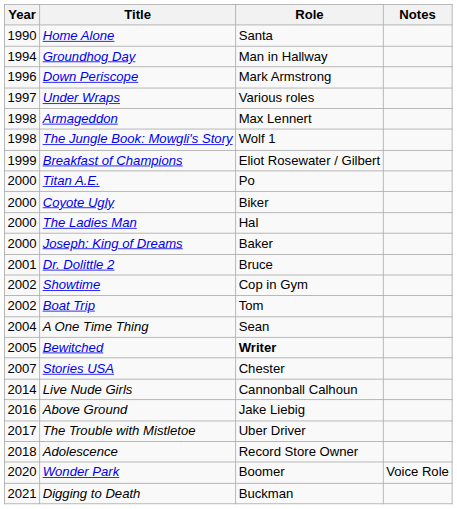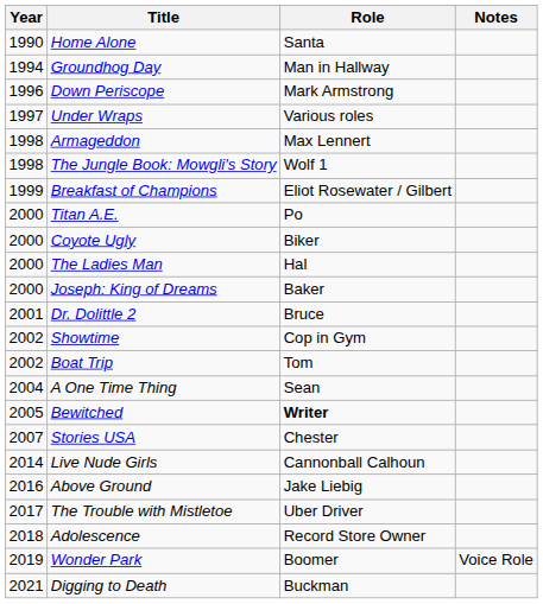Wonder Park | Year: 2020 -> 2019
